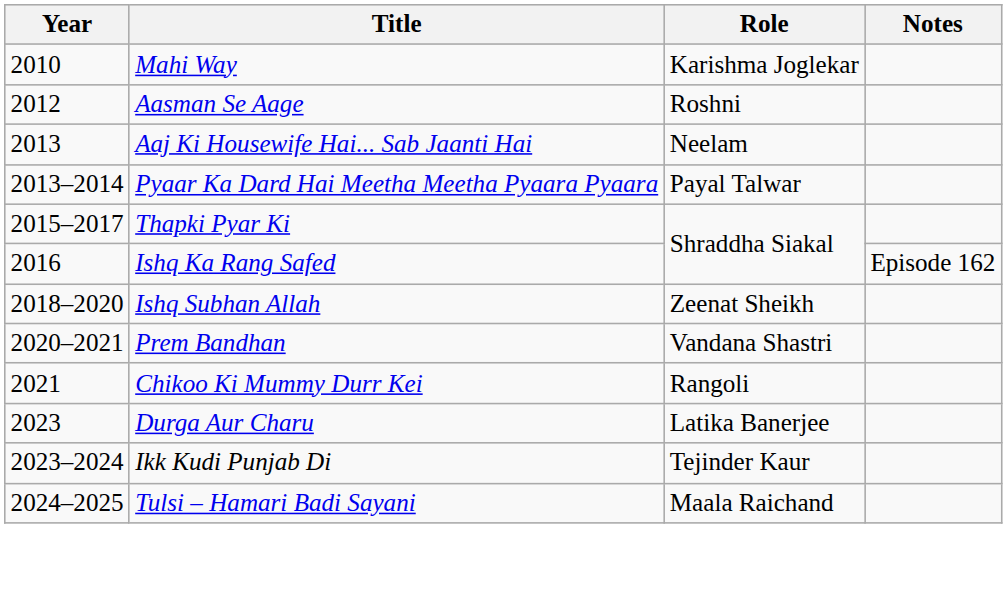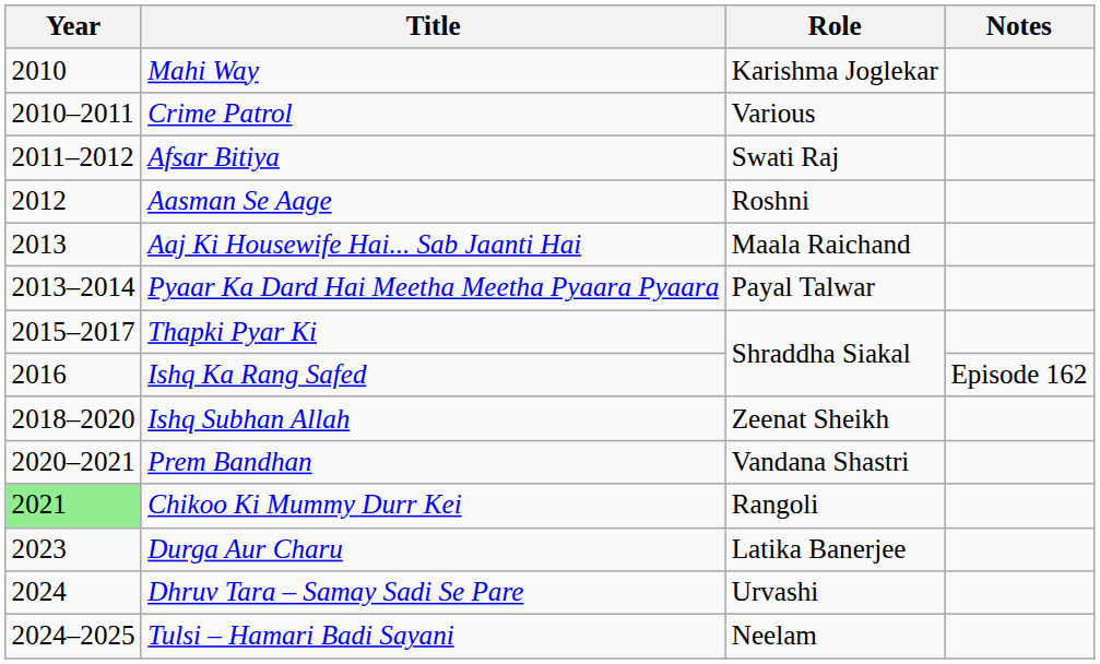+ row: 2010–2011 | Crime Patrol | Various
+ row: 2011–2012 | Afsar Bitiya | Swati Raj
Aaj Ki Housewife Hai... Sab Jaanti Hai | Role: Neelam -> Maala Raichand
Chikoo Ki Mummy Durr Kei | Year: no background -> lightgreen background
- row: 2023–2024 | Ikk Kudi Punjab Di | Tejinder Kaur
+ row: 2024 | Dhruv Tara – Samay Sadi Se Pare | Urvashi
Tulsi – Hamari Badi Sayani | Role: Maala Raichand -> Neelam
